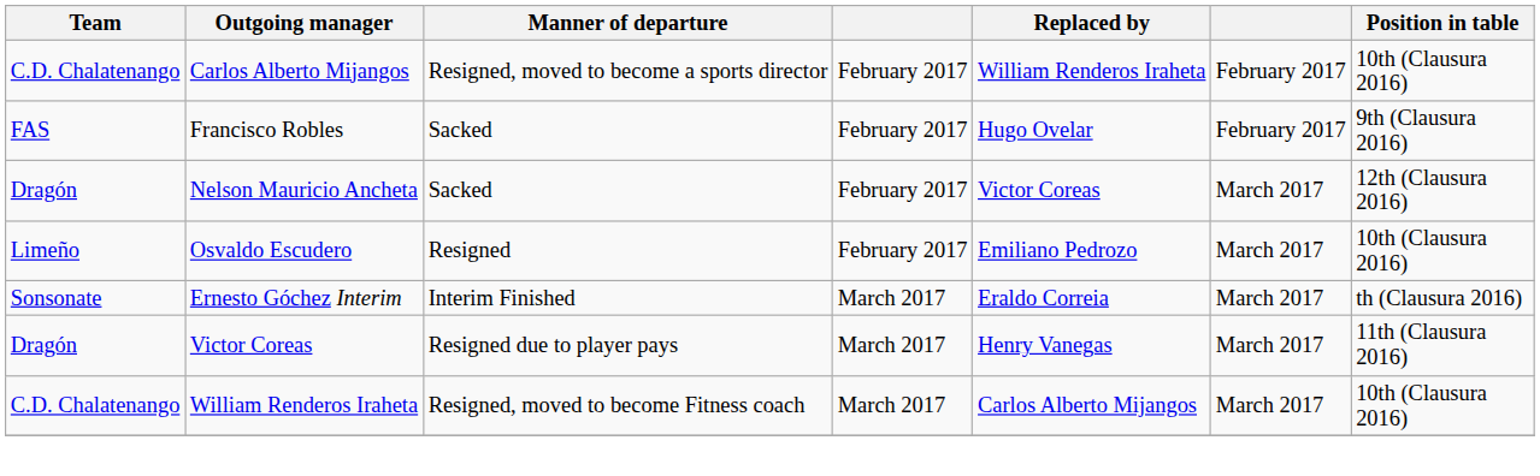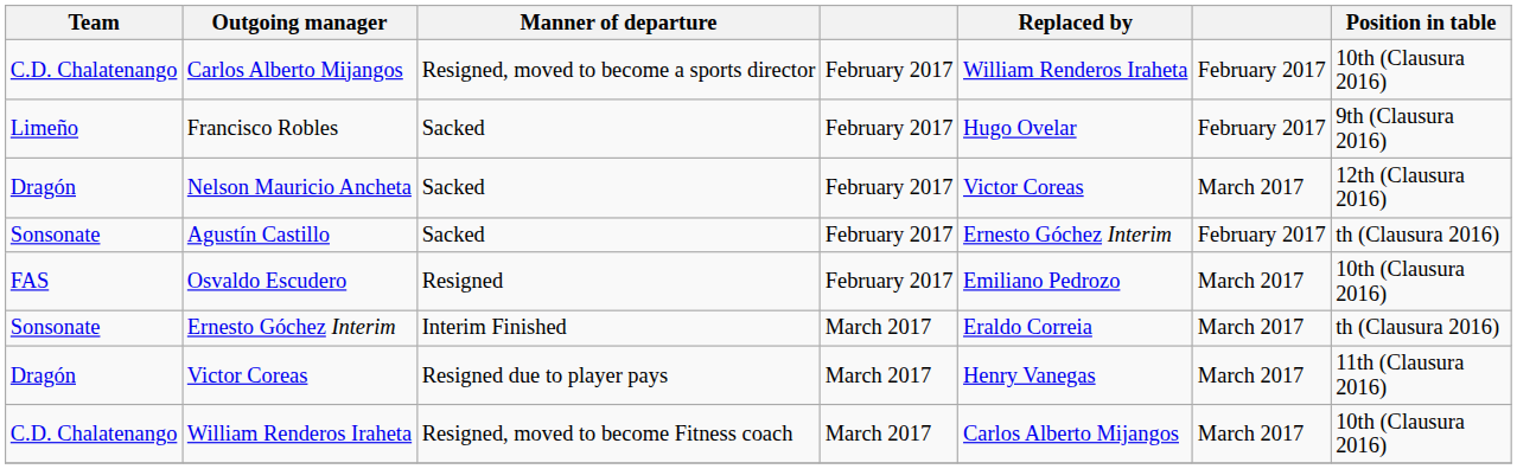Francisco Robles | Team: FAS -> Limeño
+ row: Sonsonate | Agustín Castillo | Sacked | February 2017 | Ernesto Góchez Interim | February 2017 | th (Clausura 2016)
Osvaldo Escudero | Team: Limeño -> FAS
